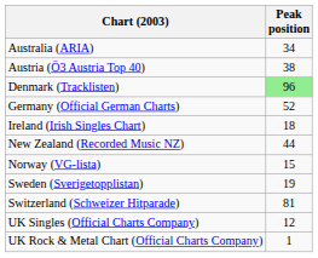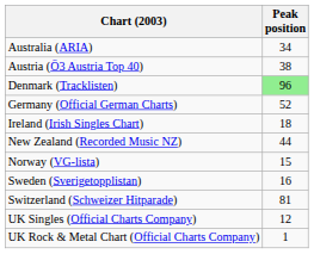Sweden (Sverigetopplistan) | Peak position: 19 -> 16
